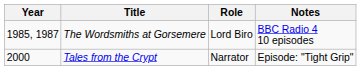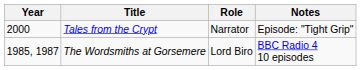rows swapped: The Wordsmiths at Gorsemere <-> Tales from the Crypt
